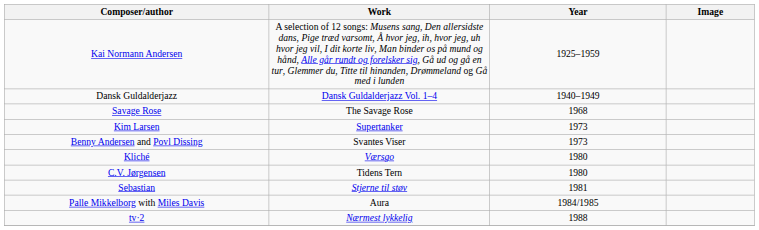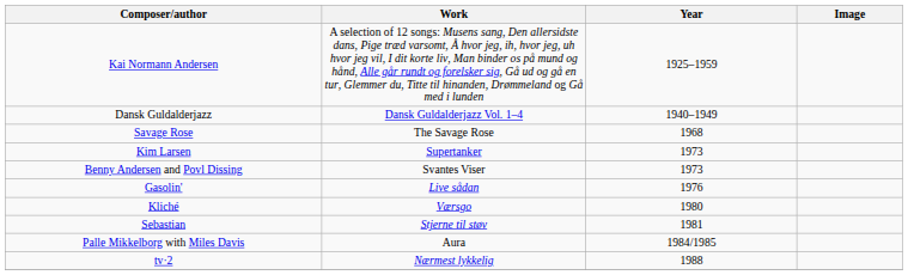+ row: Gasolin' | Live sådan | 1976
- row: C.V. Jørgensen | Tidens Tern | 1980
